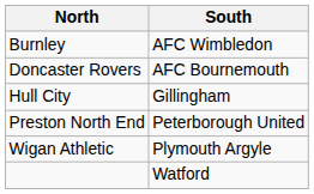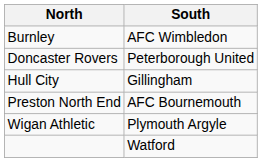Doncaster Rovers | South: AFC Bournemouth -> Peterborough United
Preston North End | South: Peterborough United -> AFC Bournemouth
